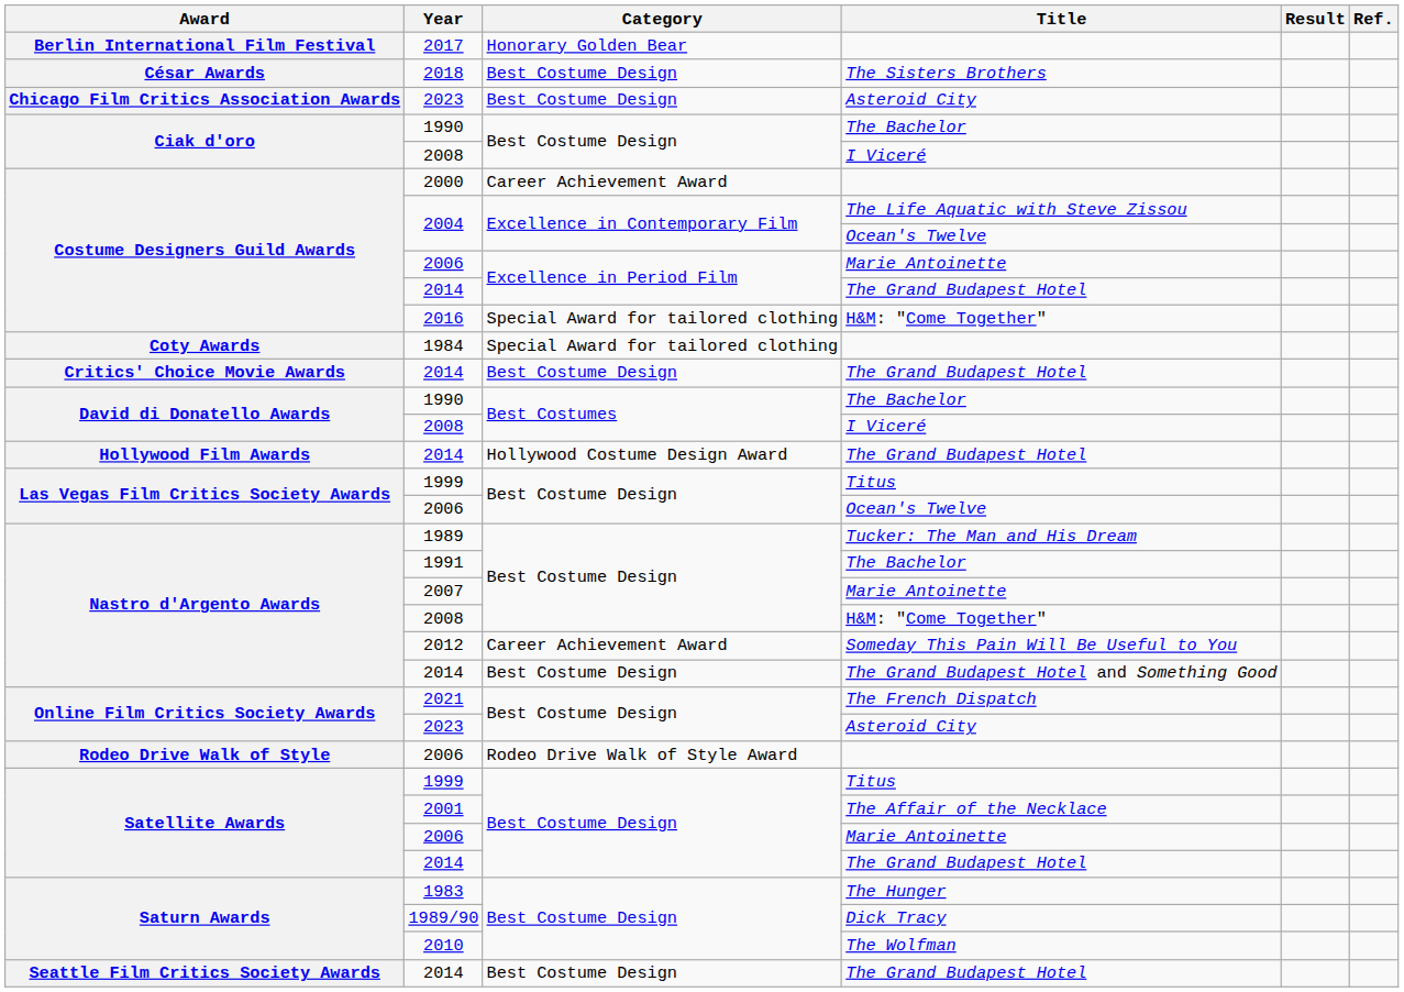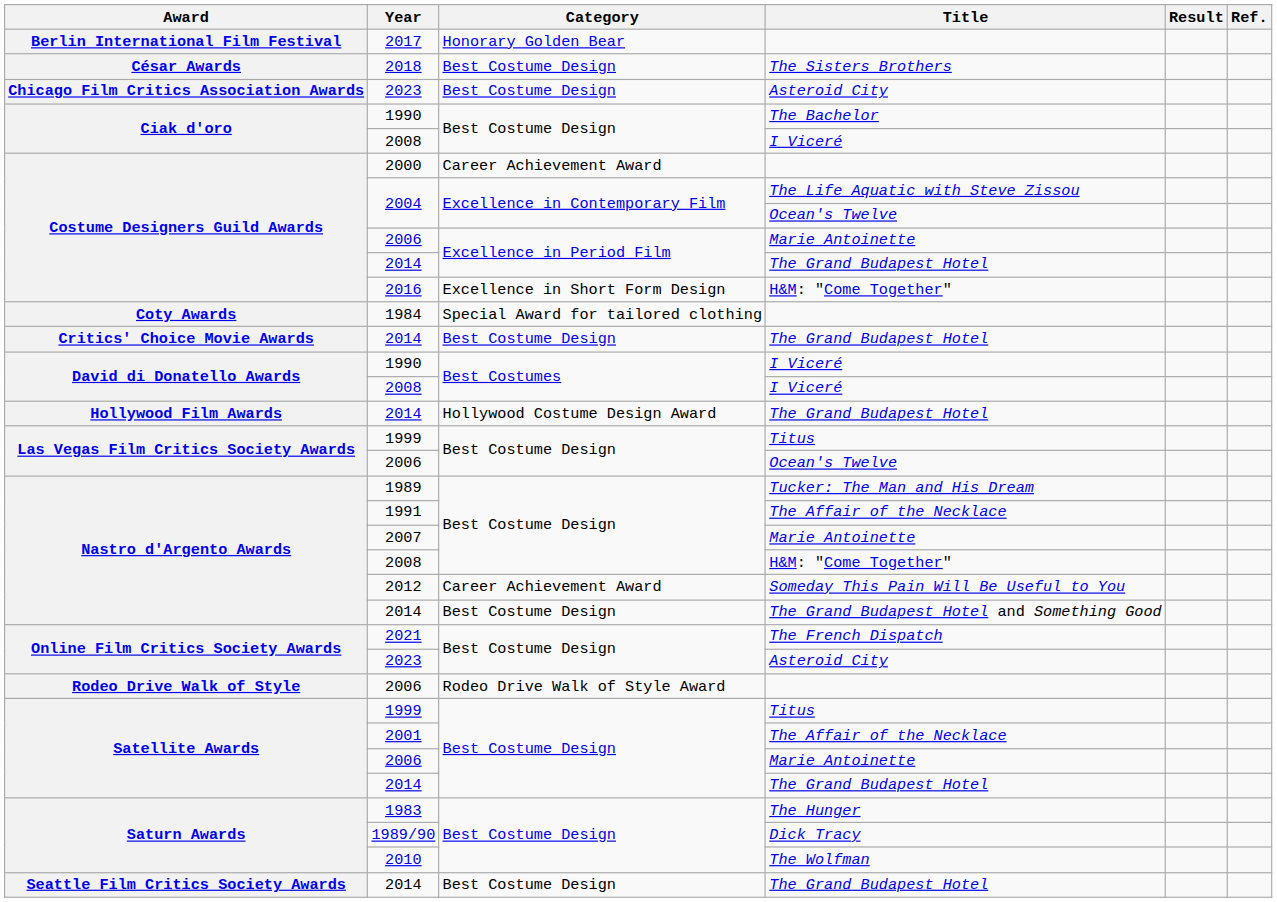2016 | Category: Special Award for tailored clothing -> Excellence in Short Form Design
David di Donatello Awards / 1990 | Title: The Bachelor -> I Viceré
1991 | Title: The Bachelor -> The Affair of the Necklace
